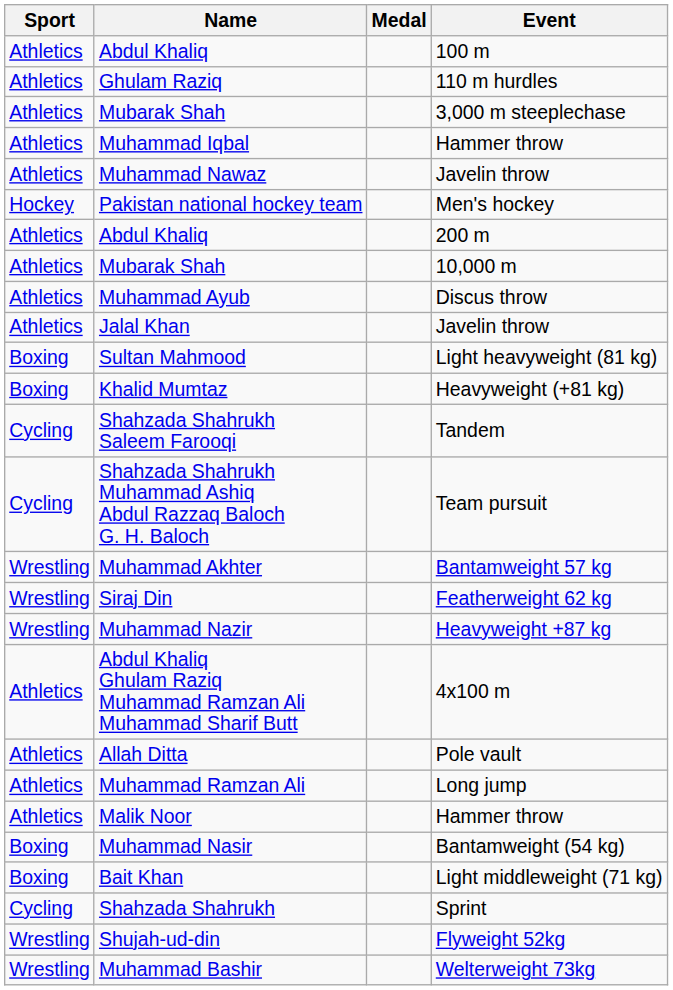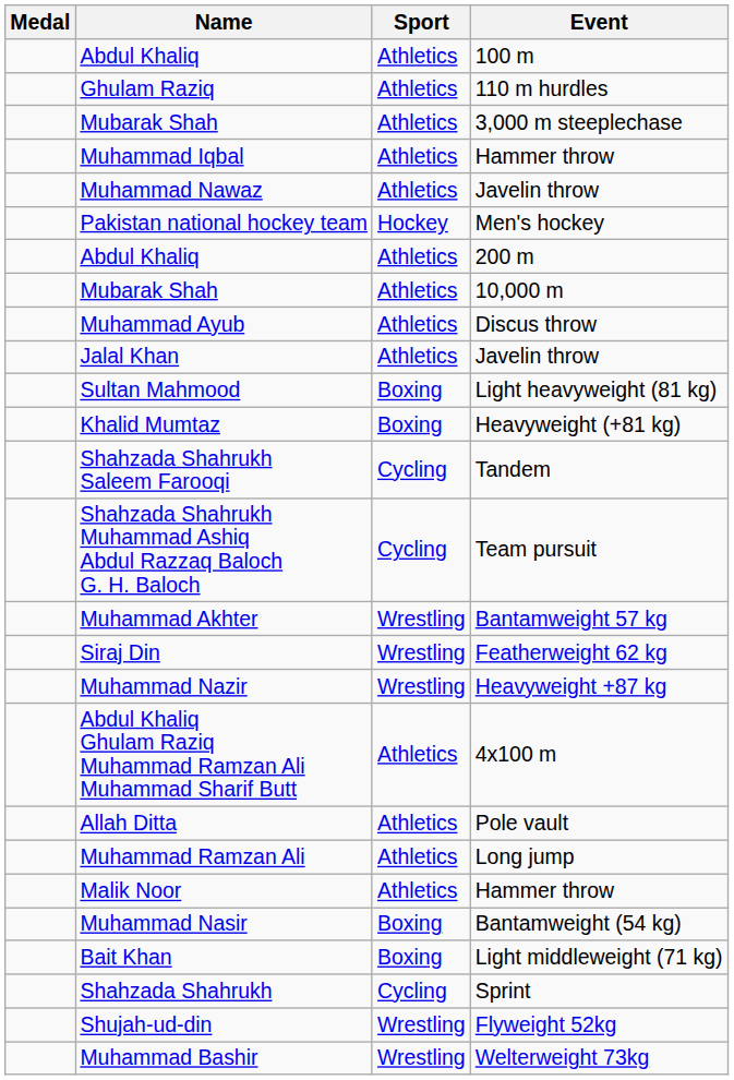columns swapped: Medal <-> Sport
